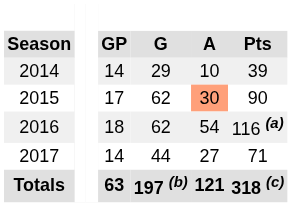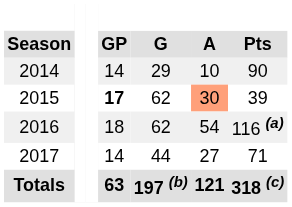2014 | Pts: 39 -> 90
2015 | GP: normal -> bold
2015 | Pts: 90 -> 39
